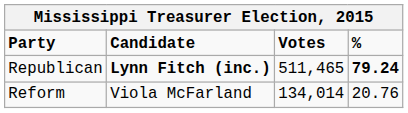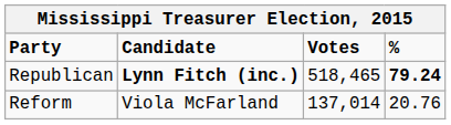Republican | Votes: 511,465 -> 518,465
Reform | Votes: 134,014 -> 137,014
